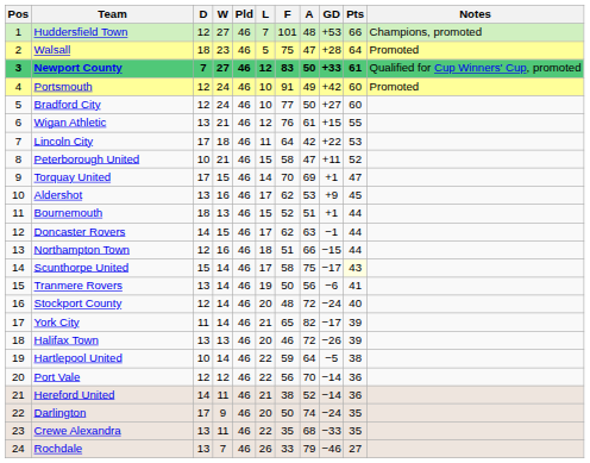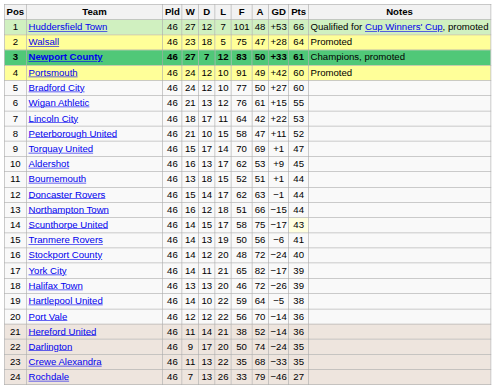columns swapped: Pld <-> D
Huddersfield Town | Notes: Champions, promoted -> Qualified for Cup Winners' Cup, promoted
Newport County | Notes: Qualified for Cup Winners' Cup, promoted -> Champions, promoted
